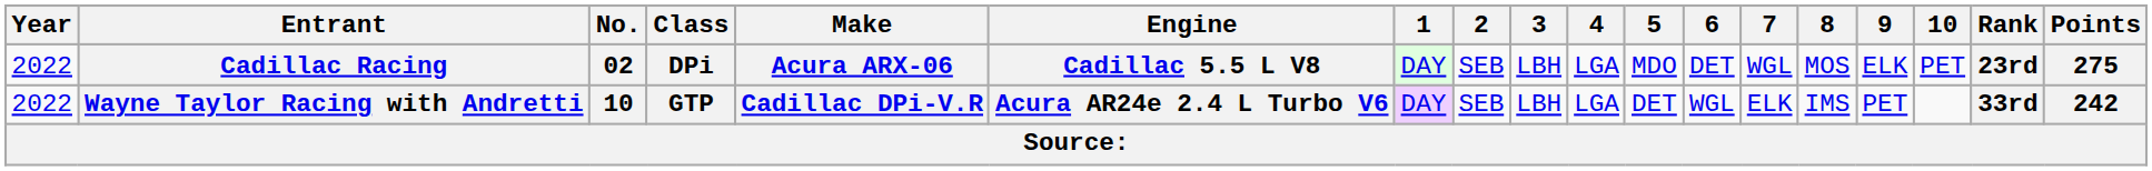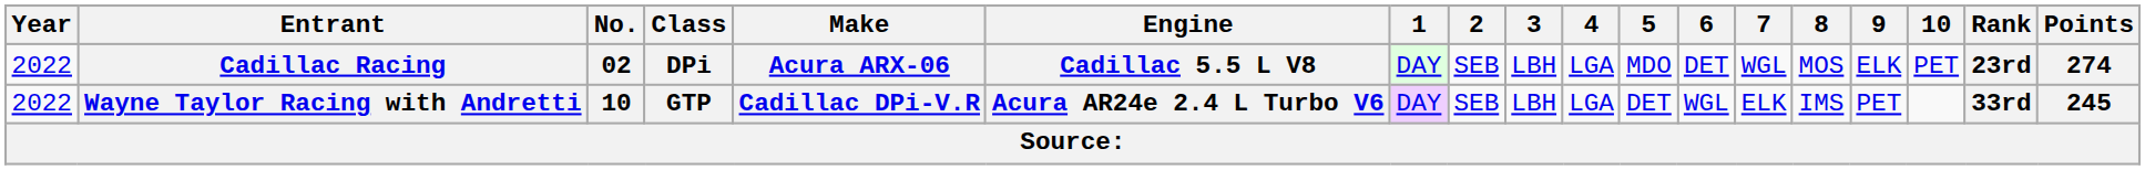Cadillac Racing | Points: 275 -> 274
Wayne Taylor Racing with Andretti | Points: 242 -> 245
